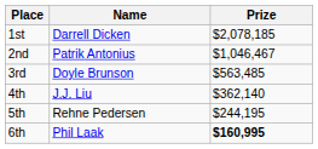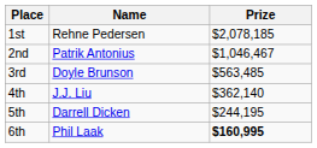1st | Name: Darrell Dicken -> Rehne Pedersen
5th | Name: Rehne Pedersen -> Darrell Dicken
